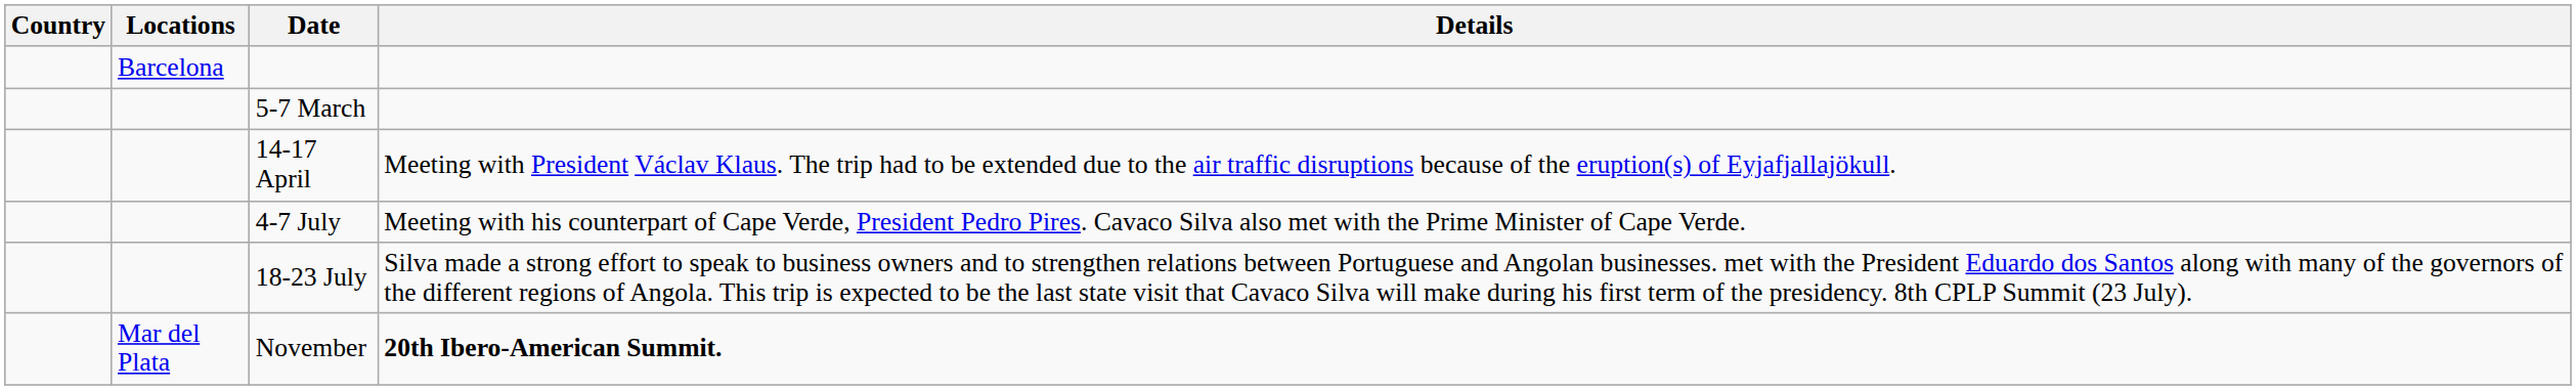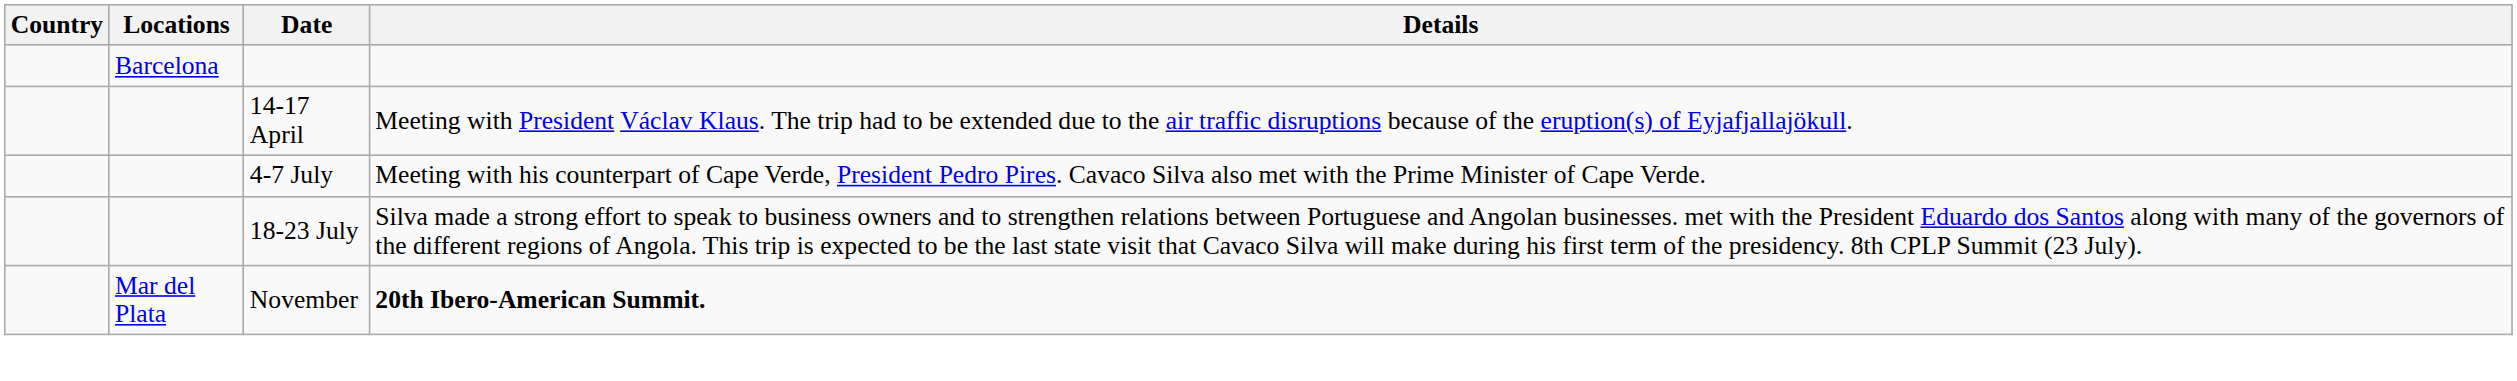- row: 5-7 March
